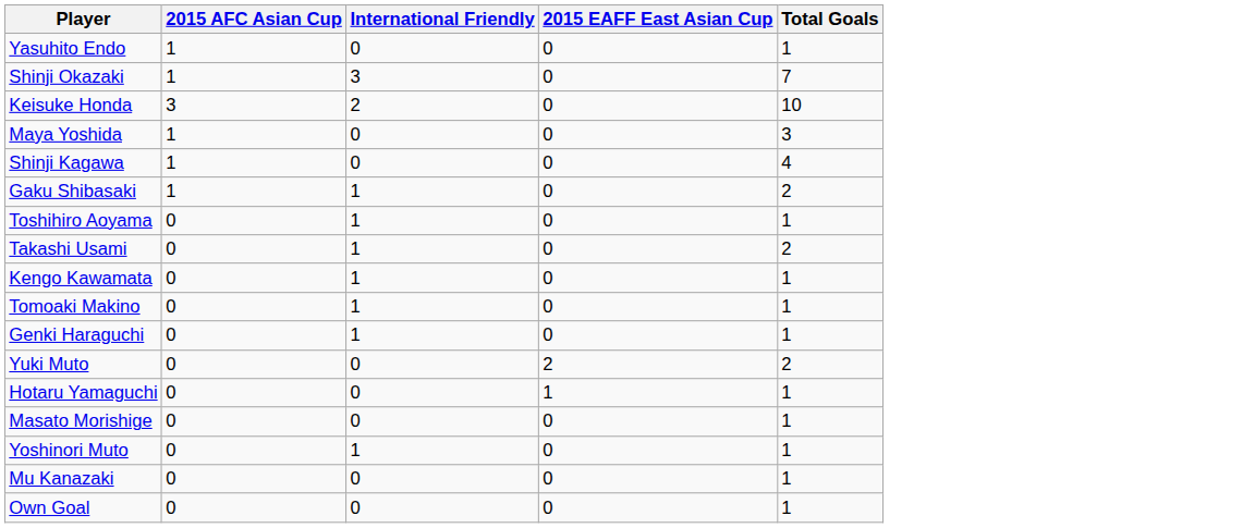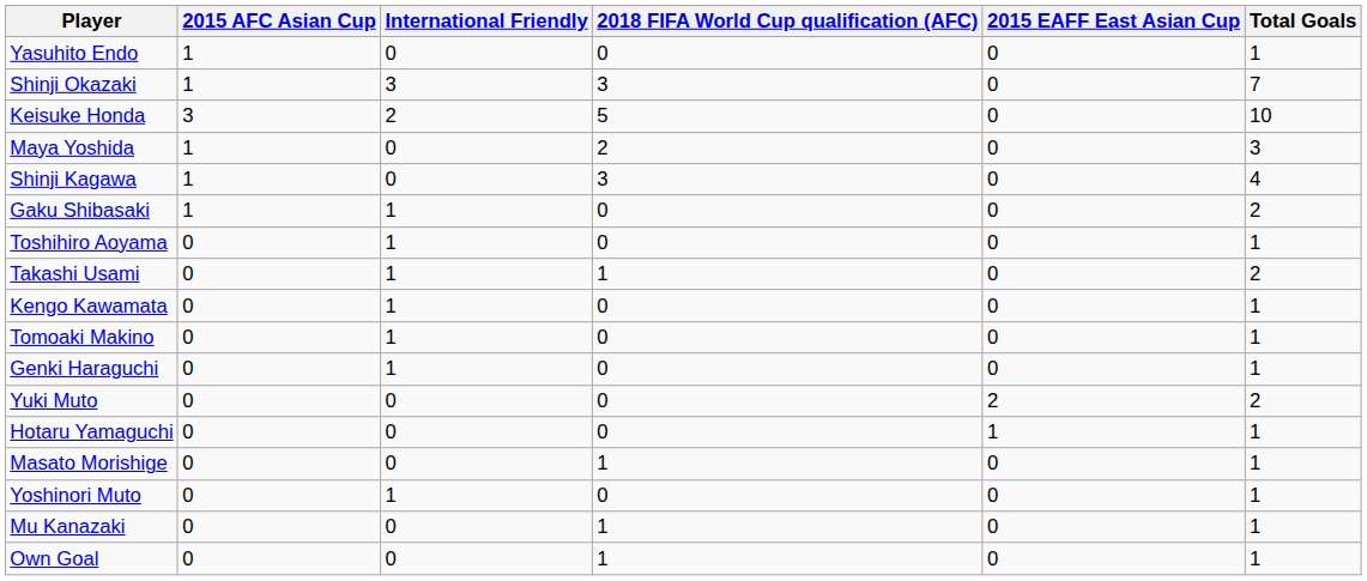+ column: 2018 FIFA World Cup qualification (AFC) | 0 | 3 | 5 | 2 | 3 | 0 | 0 | 1 | 0 | 0 | 0 | 0 | 0 | 1 | 0 | 1 | 1
